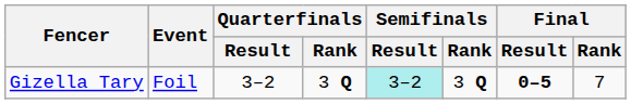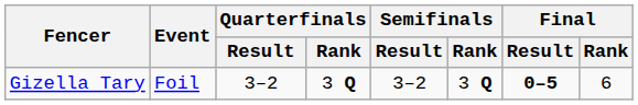Gizella Tary | Semifinals / Result: paleturquoise background -> no background
Gizella Tary | Final / Rank: 7 -> 6
